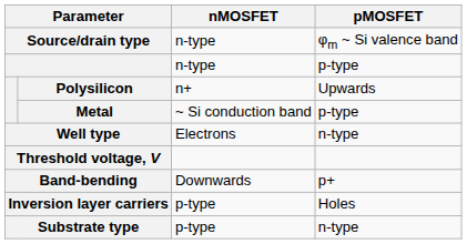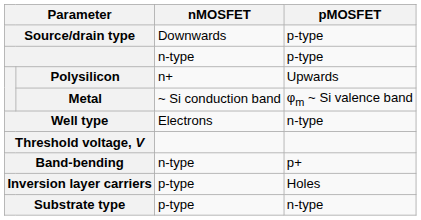Source/drain type | nMOSFET: n-type -> Downwards
Source/drain type | pMOSFET: φm ~ Si valence band -> p-type
Metal | pMOSFET: p-type -> φm ~ Si valence band
Band-bending | nMOSFET: Downwards -> n-type
